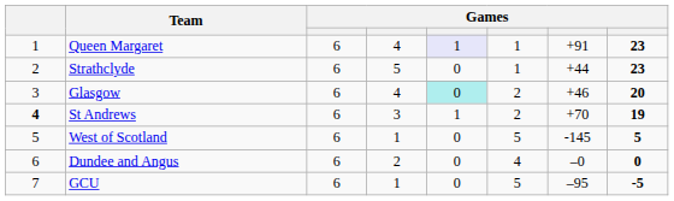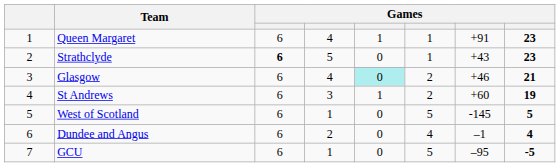Queen Margaret | column 5: lavender background -> no background
Strathclyde | column 3: normal -> bold
Strathclyde | column 7: +44 -> +43
Glasgow | column 8: 20 -> 21
St Andrews | column 1: bold -> normal
St Andrews | column 7: +70 -> +60
Dundee and Angus | column 7: –0 -> –1
Dundee and Angus | column 8: 0 -> 4
